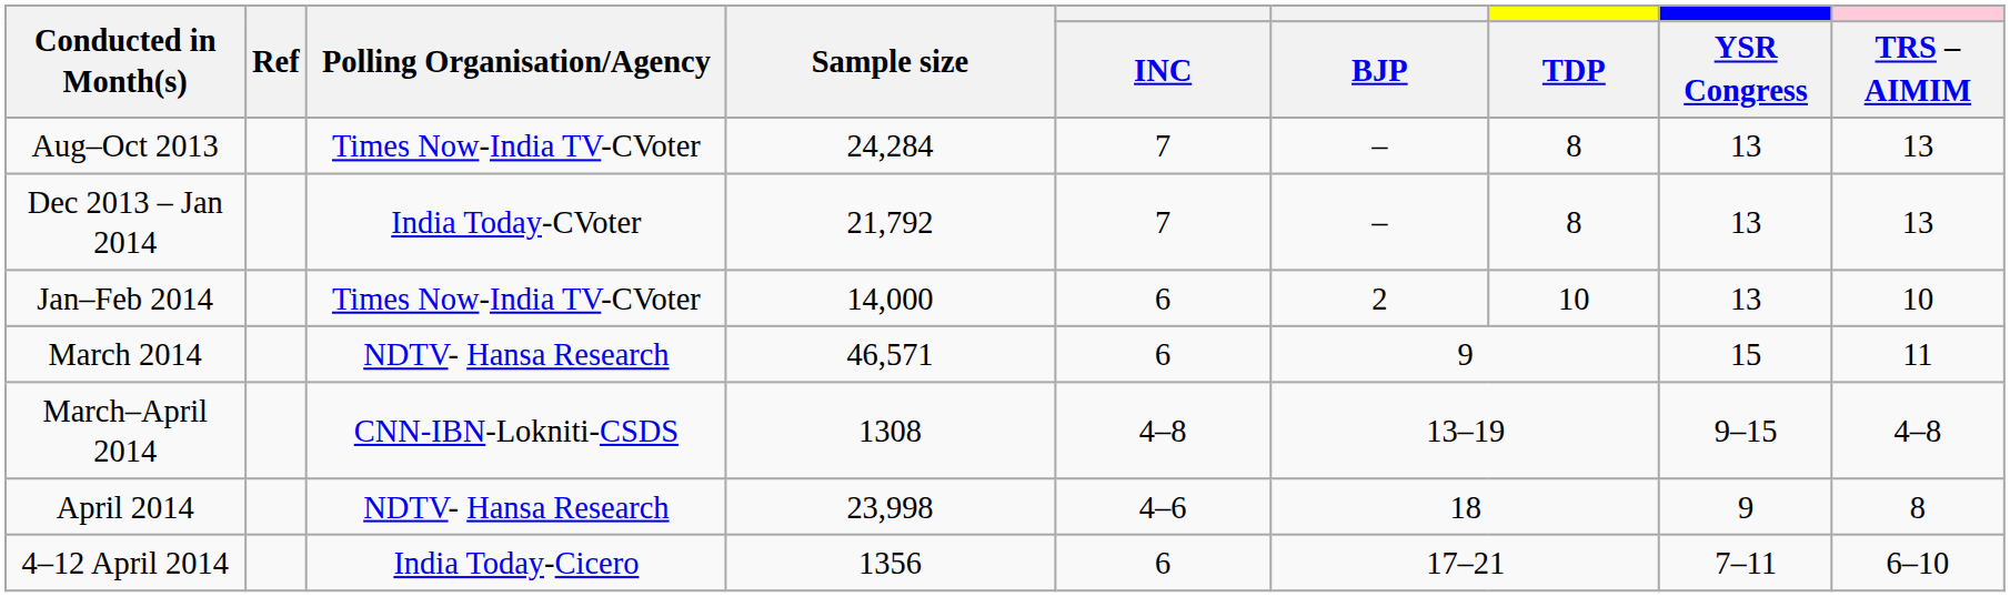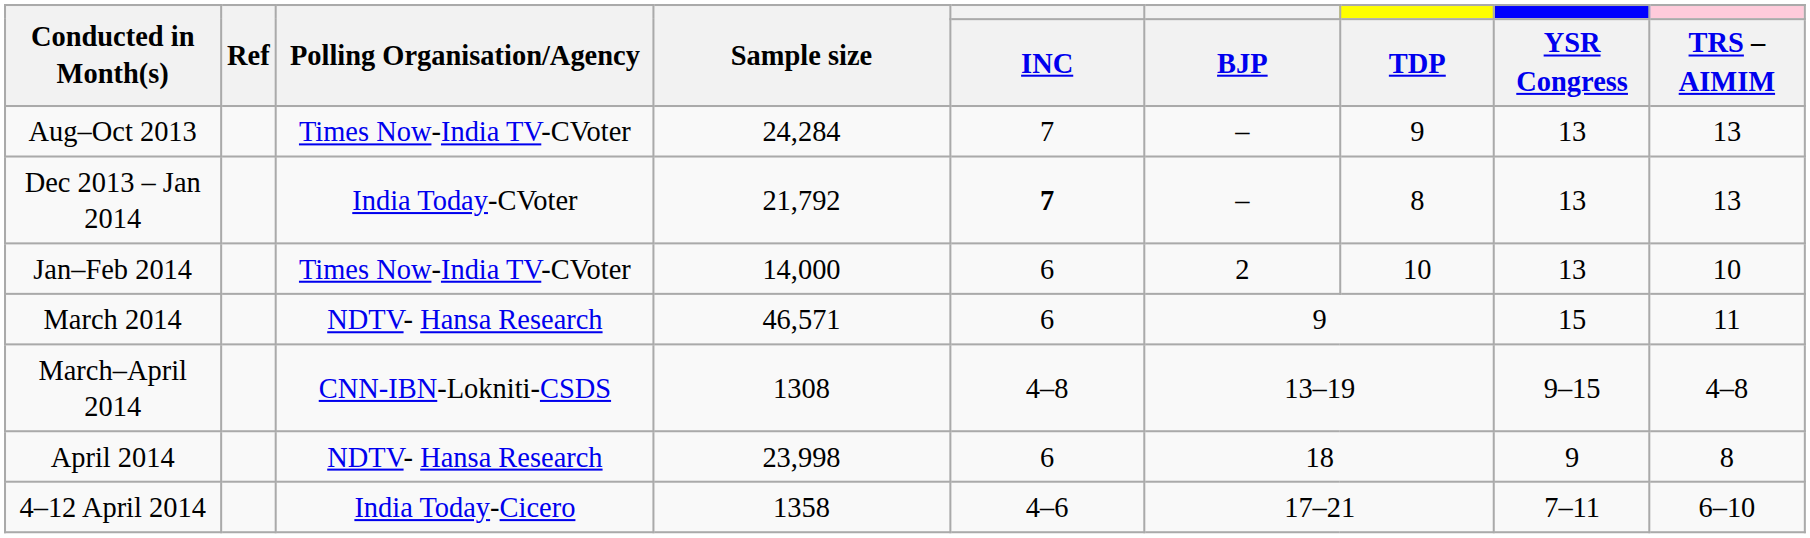Aug–Oct 2013 | TDP: 8 -> 9
Dec 2013 – Jan 2014 | INC: normal -> bold
April 2014 | INC: 4–6 -> 6
4–12 April 2014 | Sample size: 1356 -> 1358
4–12 April 2014 | INC: 6 -> 4–6
